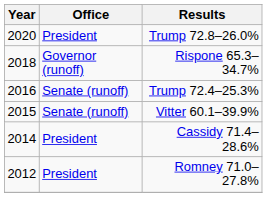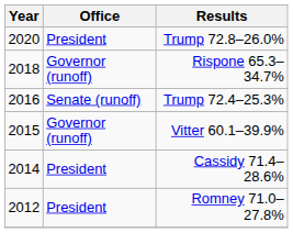Vitter 60.1–39.9% | Office: Senate (runoff) -> Governor (runoff)
